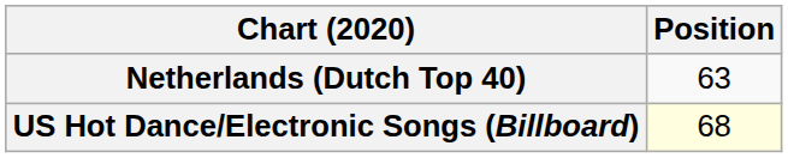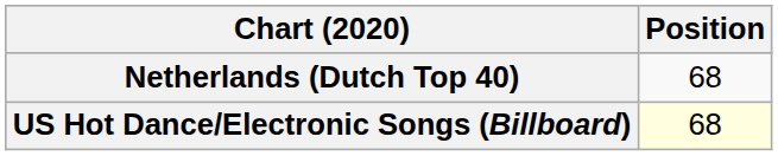Netherlands (Dutch Top 40) | Position: 63 -> 68
